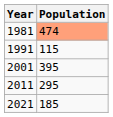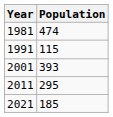1981 | Population: lightsalmon background -> no background
2001 | Population: 395 -> 393
